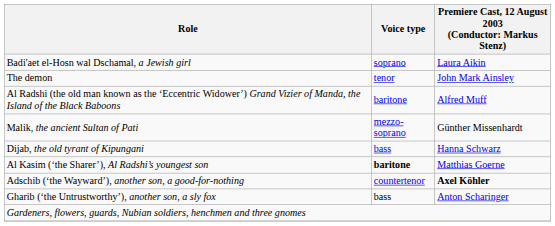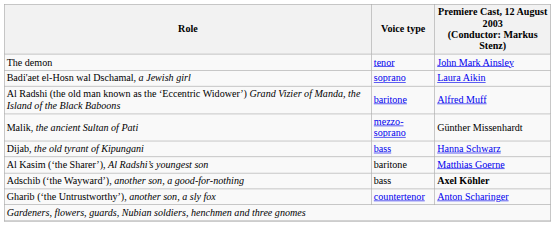rows swapped: Badi'aet el-Hosn wal Dschamal, a Jewish girl <-> The demon
Al Kasim (‘the Sharer’), Al Radshi’s youngest son | Voice type: bold -> normal
Adschib (‘the Wayward’), another son, a good-for-nothing | Voice type: countertenor -> bass
Gharib (‘the Untrustworthy’), another son, a sly fox | Voice type: bass -> countertenor
